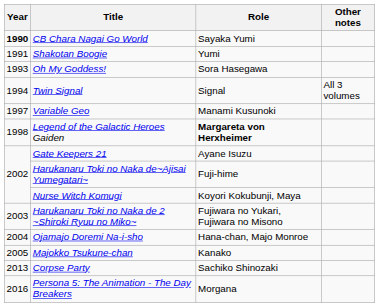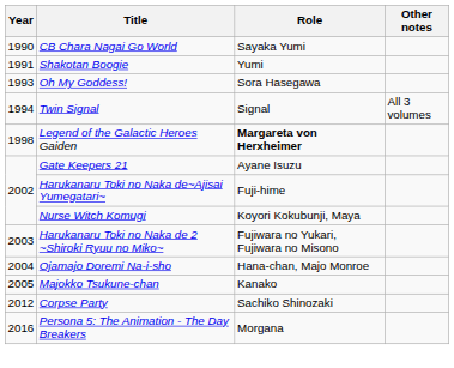CB Chara Nagai Go World | Year: bold -> normal
- row: 1997 | Variable Geo | Manami Kusunoki
Corpse Party | Year: 2013 -> 2012
